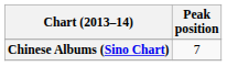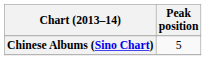Chinese Albums (Sino Chart) | Peak position: 7 -> 5
